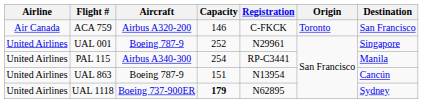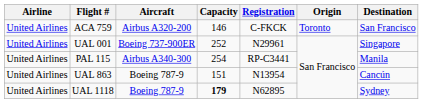ACA 759 | Airline: Air Canada -> United Airlines
UAL 001 | Aircraft: Boeing 787-9 -> Boeing 737-900ER
UAL 1118 | Aircraft: Boeing 737-900ER -> Boeing 787-9
